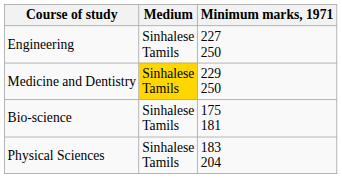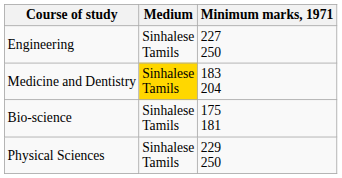Medicine and Dentistry | Minimum marks, 1971: 229 250 -> 183 204
Physical Sciences | Minimum marks, 1971: 183 204 -> 229 250
